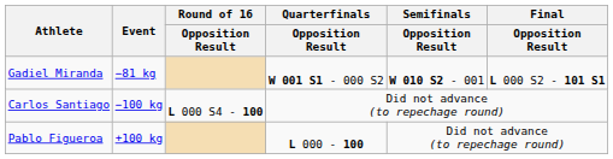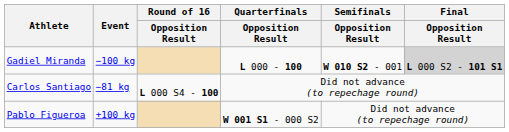Gadiel Miranda | Event: −81 kg -> −100 kg
Gadiel Miranda | Quarterfinals / Opposition Result: W 001 S1 - 000 S2 -> L 000 - 100
Gadiel Miranda | Final / Opposition Result: no background -> lightgrey background
Carlos Santiago | Event: −100 kg -> −81 kg
Pablo Figueroa | Quarterfinals / Opposition Result: L 000 - 100 -> W 001 S1 - 000 S2
